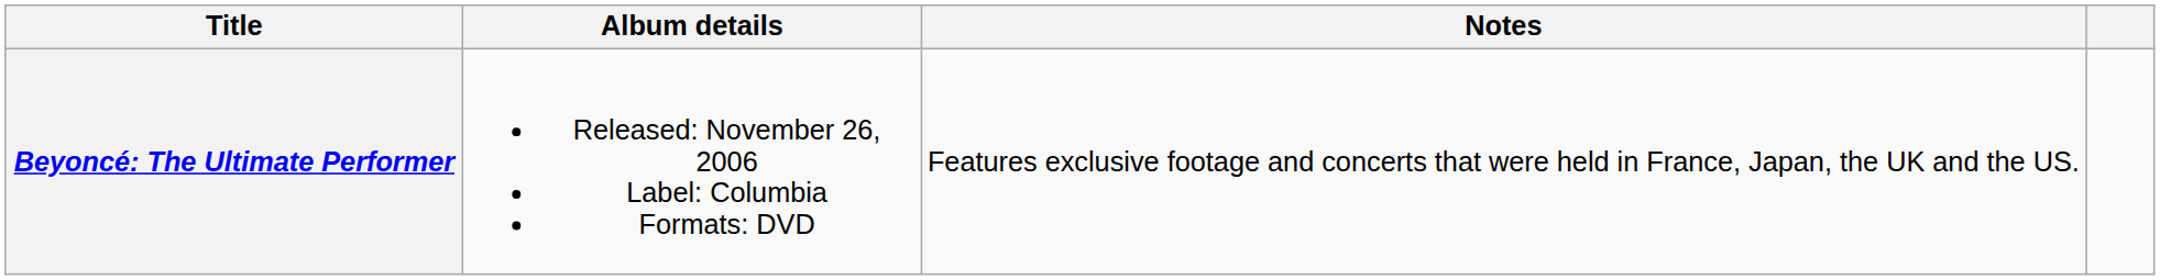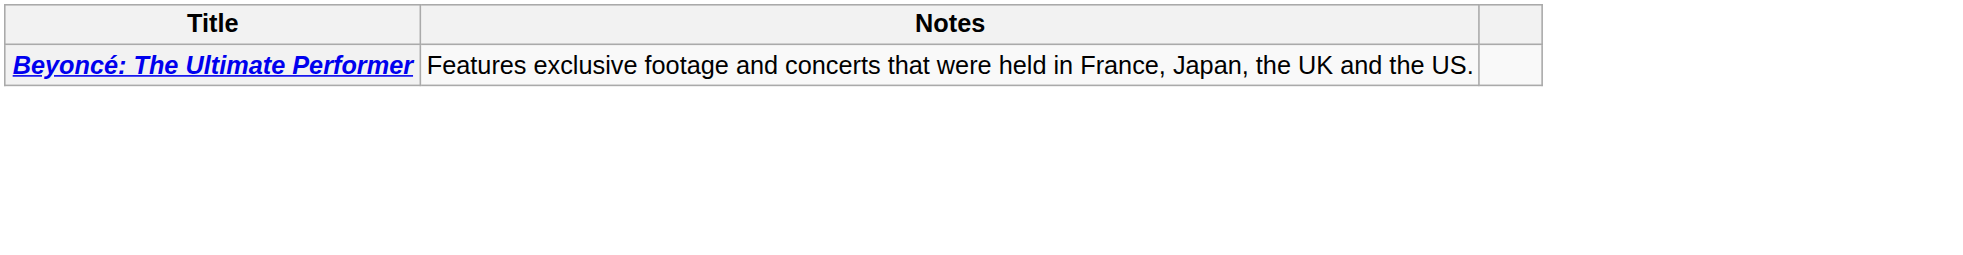- column: Album details | Released: November 26, 2006 Label: Columbia Formats: DVD
